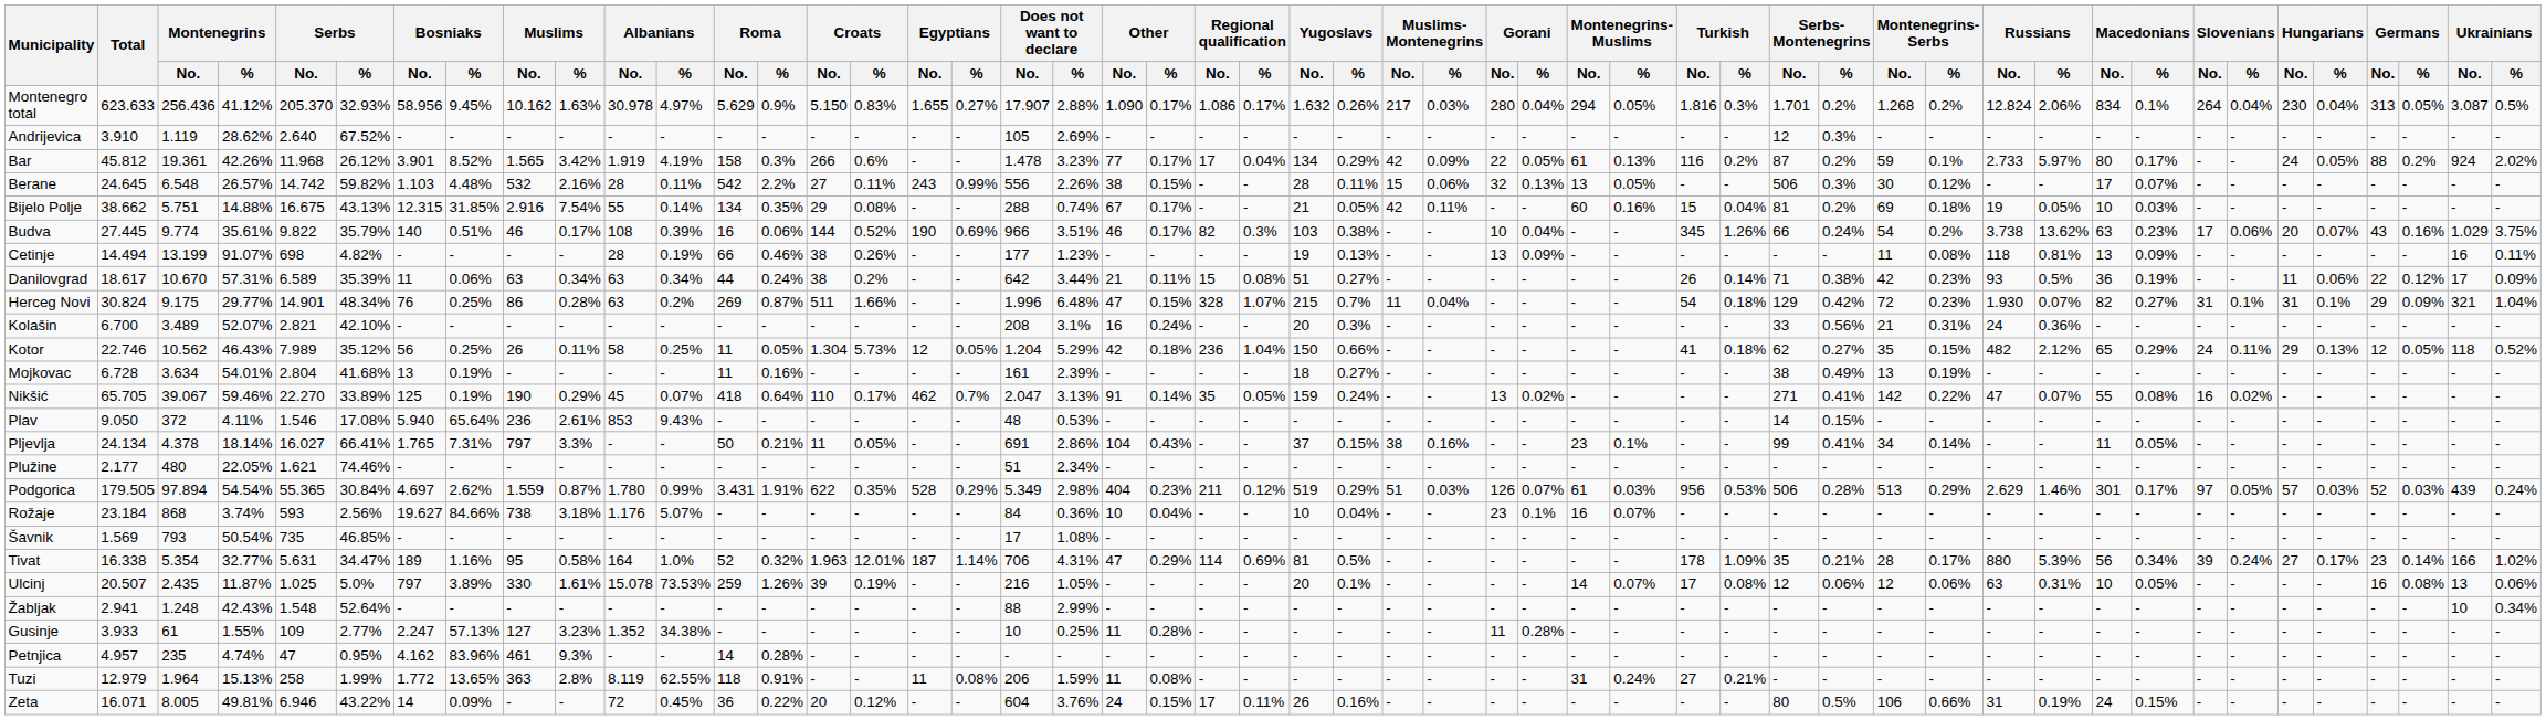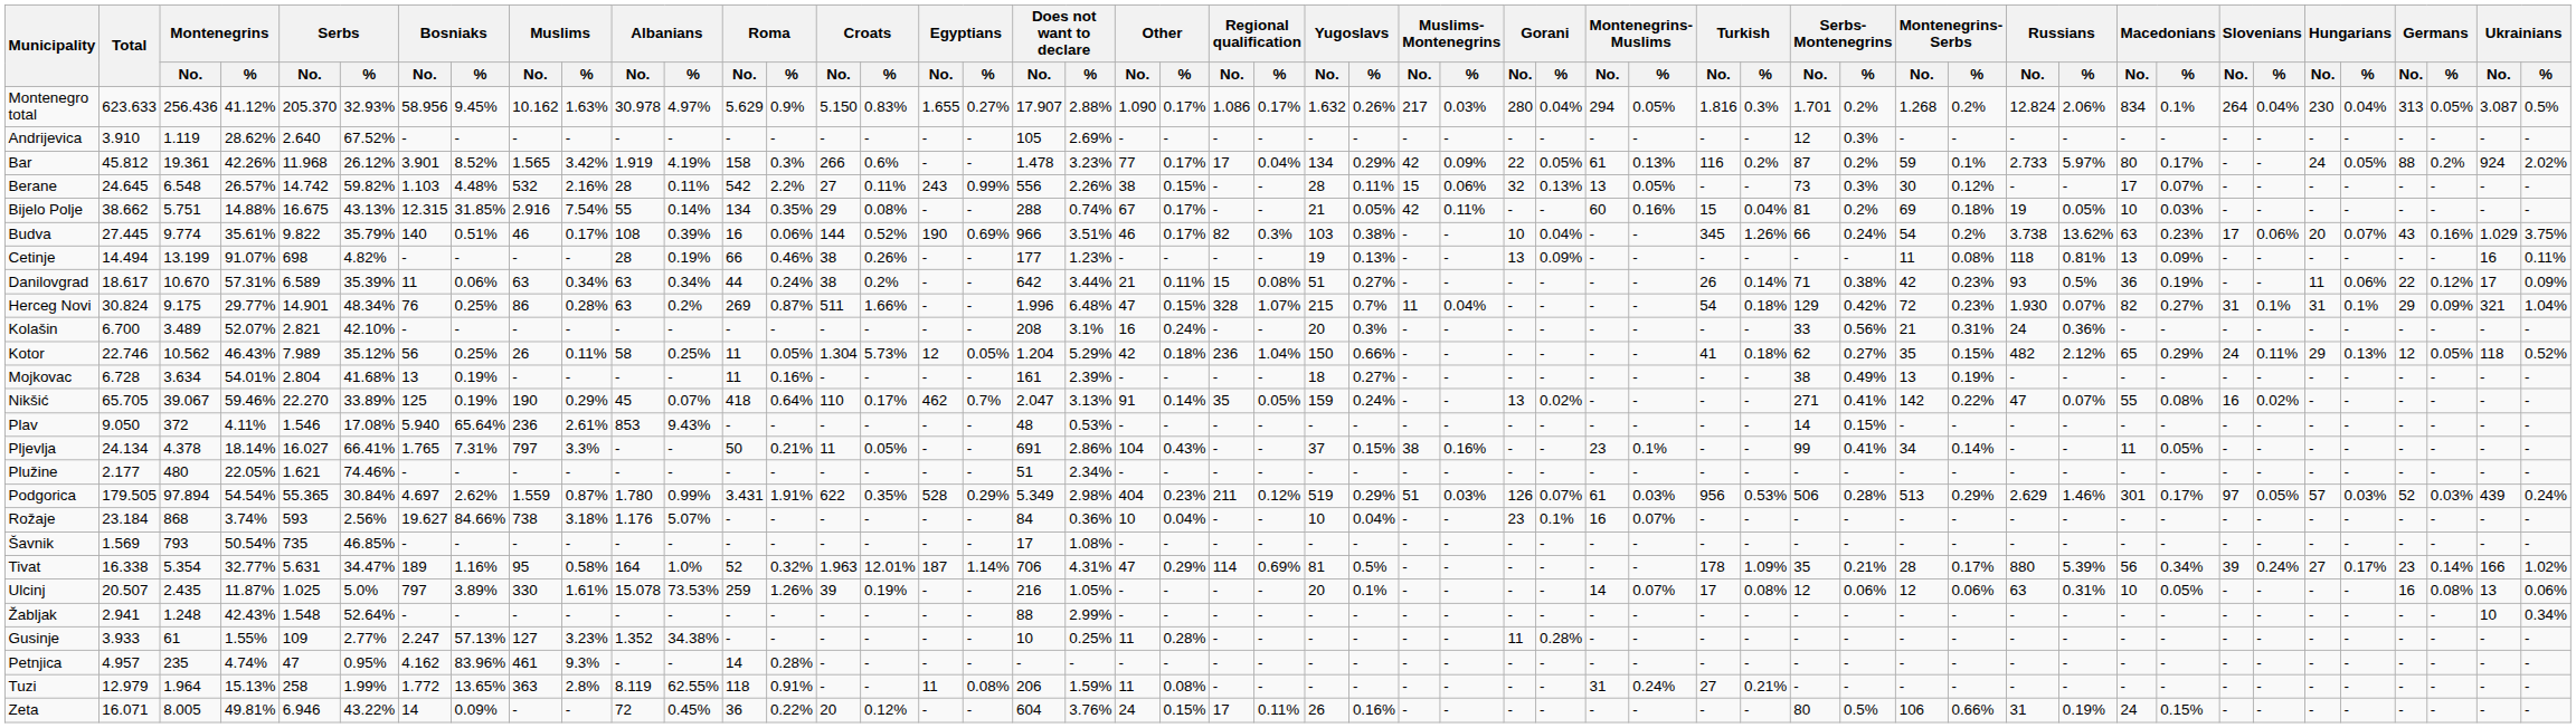Berane | Serbs-Montenegrins / No.: 506 -> 73
